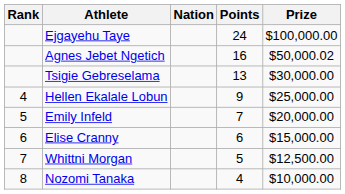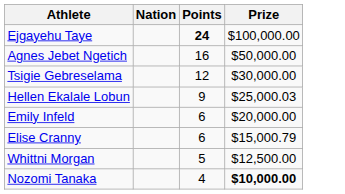- column: Rank | 4 | 5 | 6 | 7 | 8
Ejgayehu Taye | Points: normal -> bold
Agnes Jebet Ngetich | Prize: $50,000.02 -> $50,000.00
Tsigie Gebreselama | Points: 13 -> 12
Hellen Ekalale Lobun | Prize: $25,000.00 -> $25,000.03
Emily Infeld | Points: 7 -> 6
Elise Cranny | Prize: $15,000.00 -> $15,000.79
Nozomi Tanaka | Prize: normal -> bold
